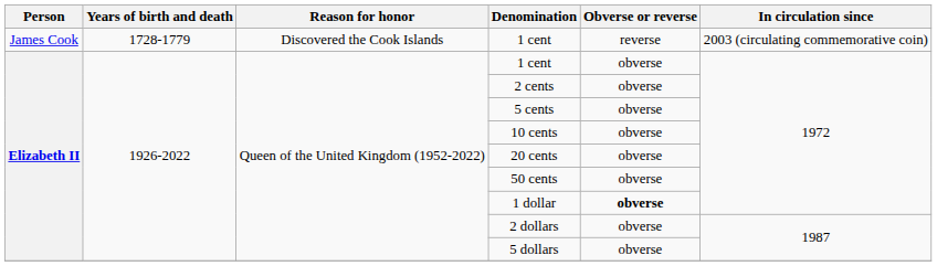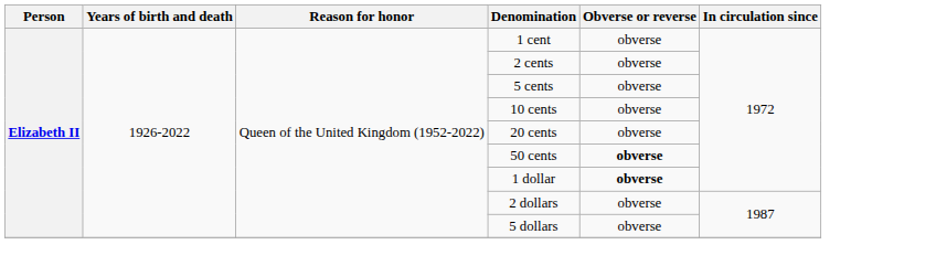- row: James Cook | 1728-1779 | Discovered the Cook Islands | 1 cent | reverse | 2003 (circulating commemorative coin)
50 cents | Obverse or reverse: normal -> bold
